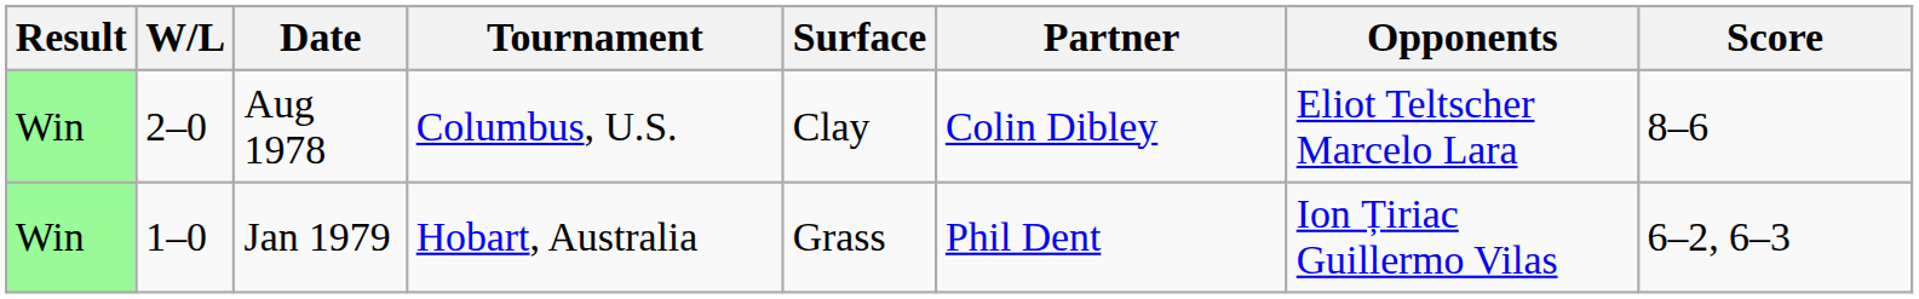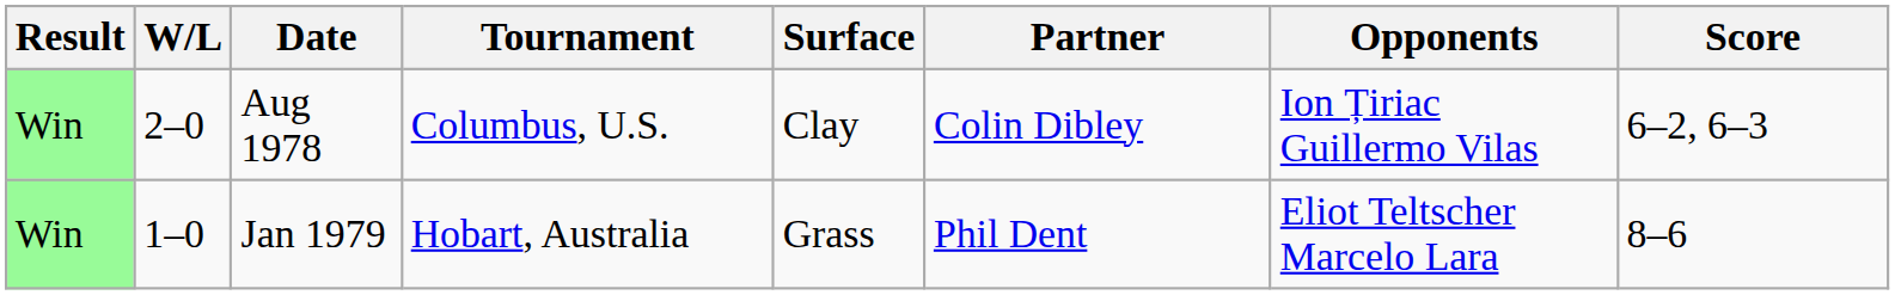Aug 1978 | Opponents: Eliot Teltscher Marcelo Lara -> Ion Țiriac Guillermo Vilas
Aug 1978 | Score: 8–6 -> 6–2, 6–3
Jan 1979 | Opponents: Ion Țiriac Guillermo Vilas -> Eliot Teltscher Marcelo Lara
Jan 1979 | Score: 6–2, 6–3 -> 8–6
